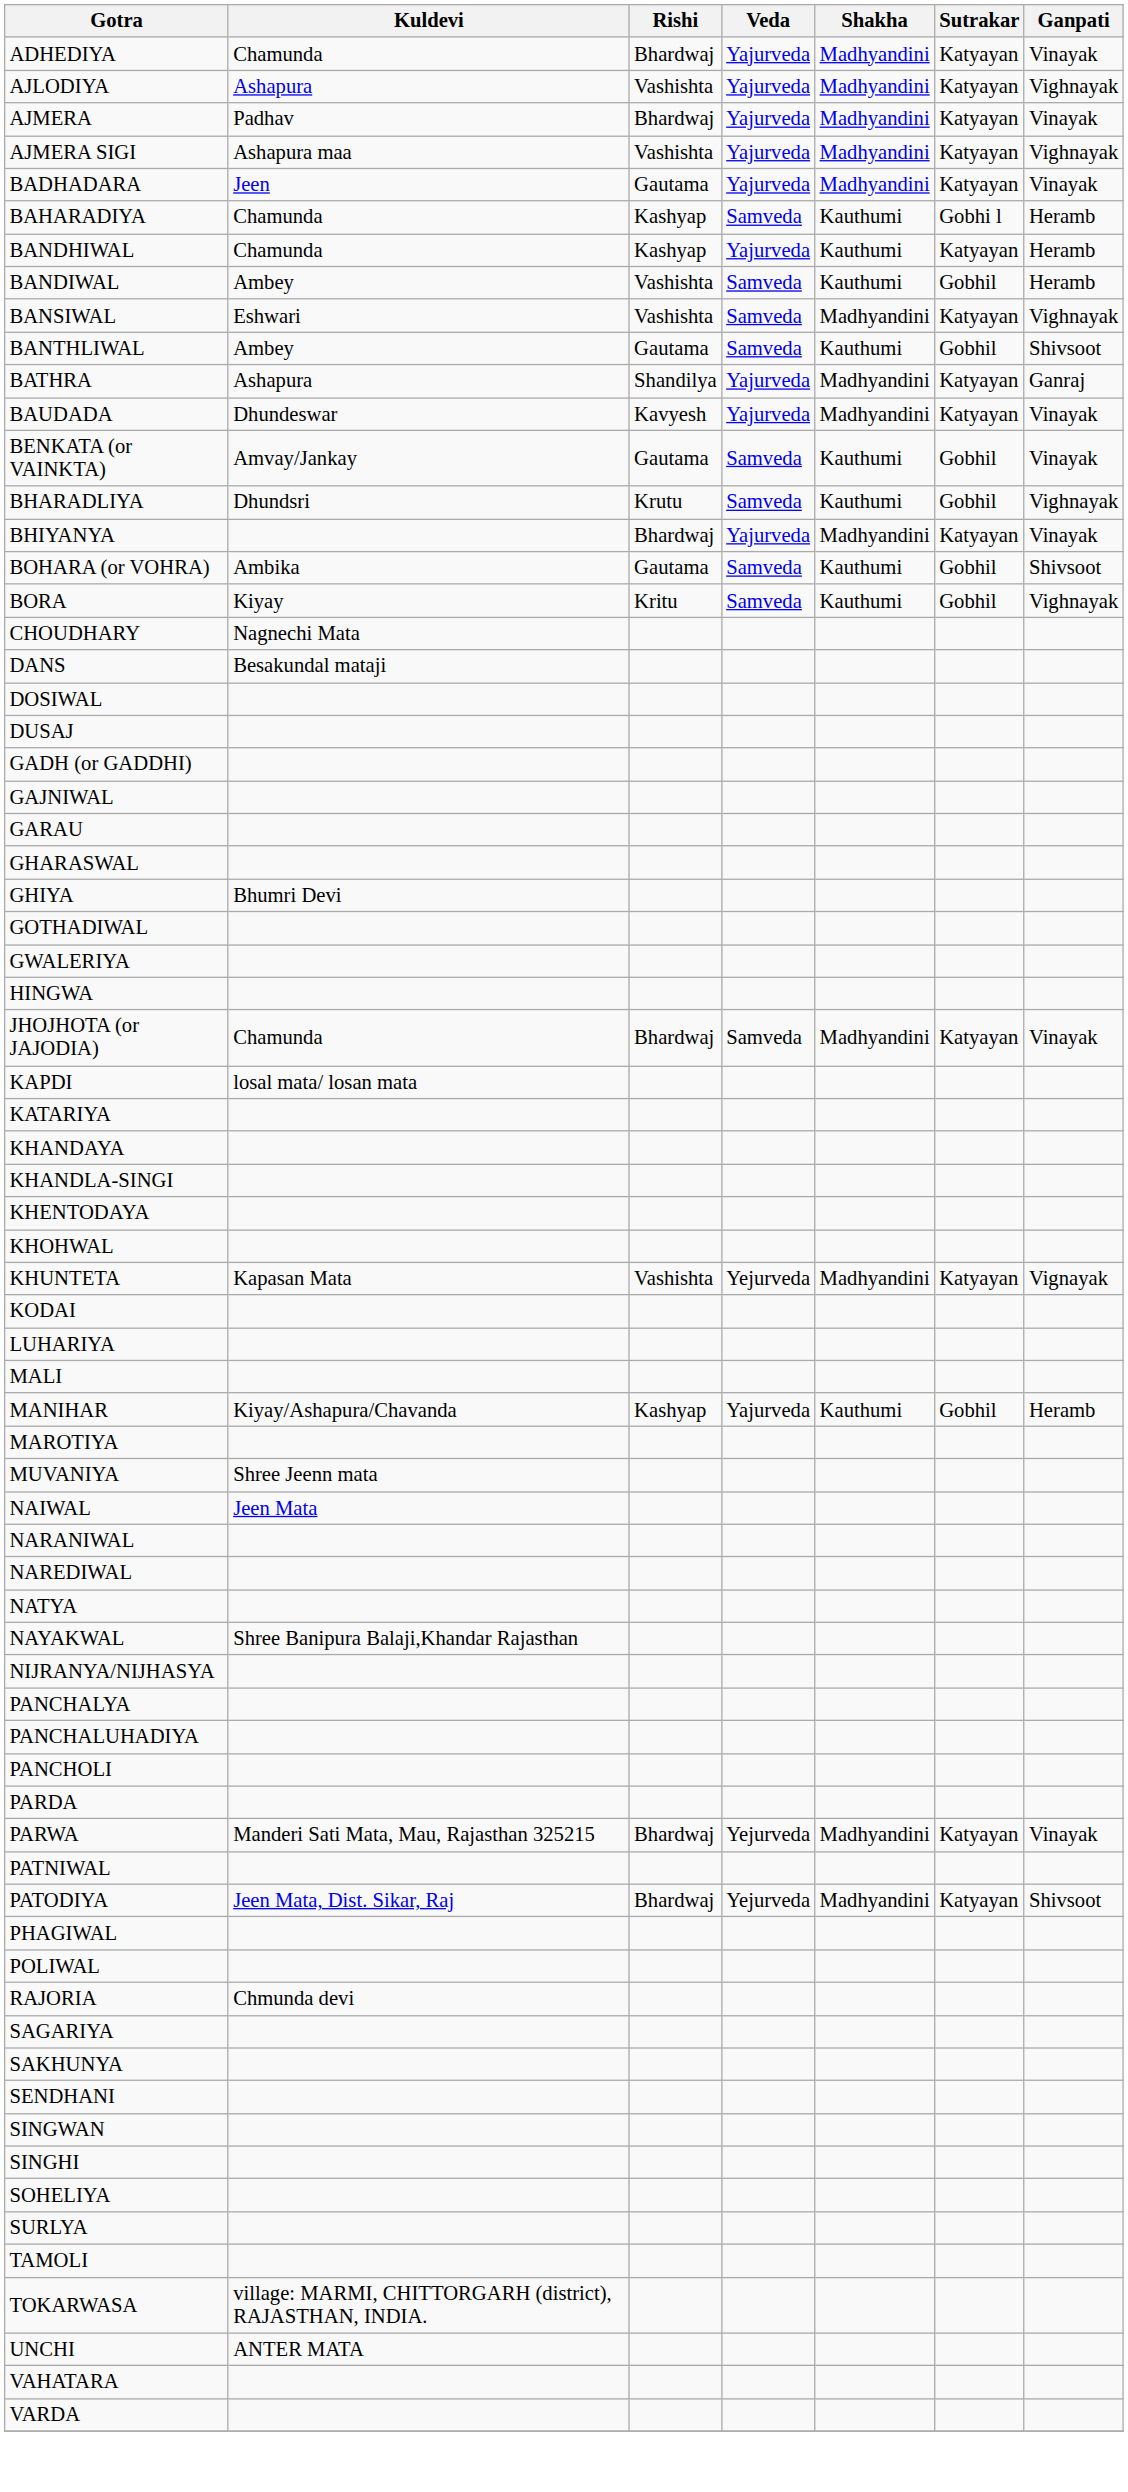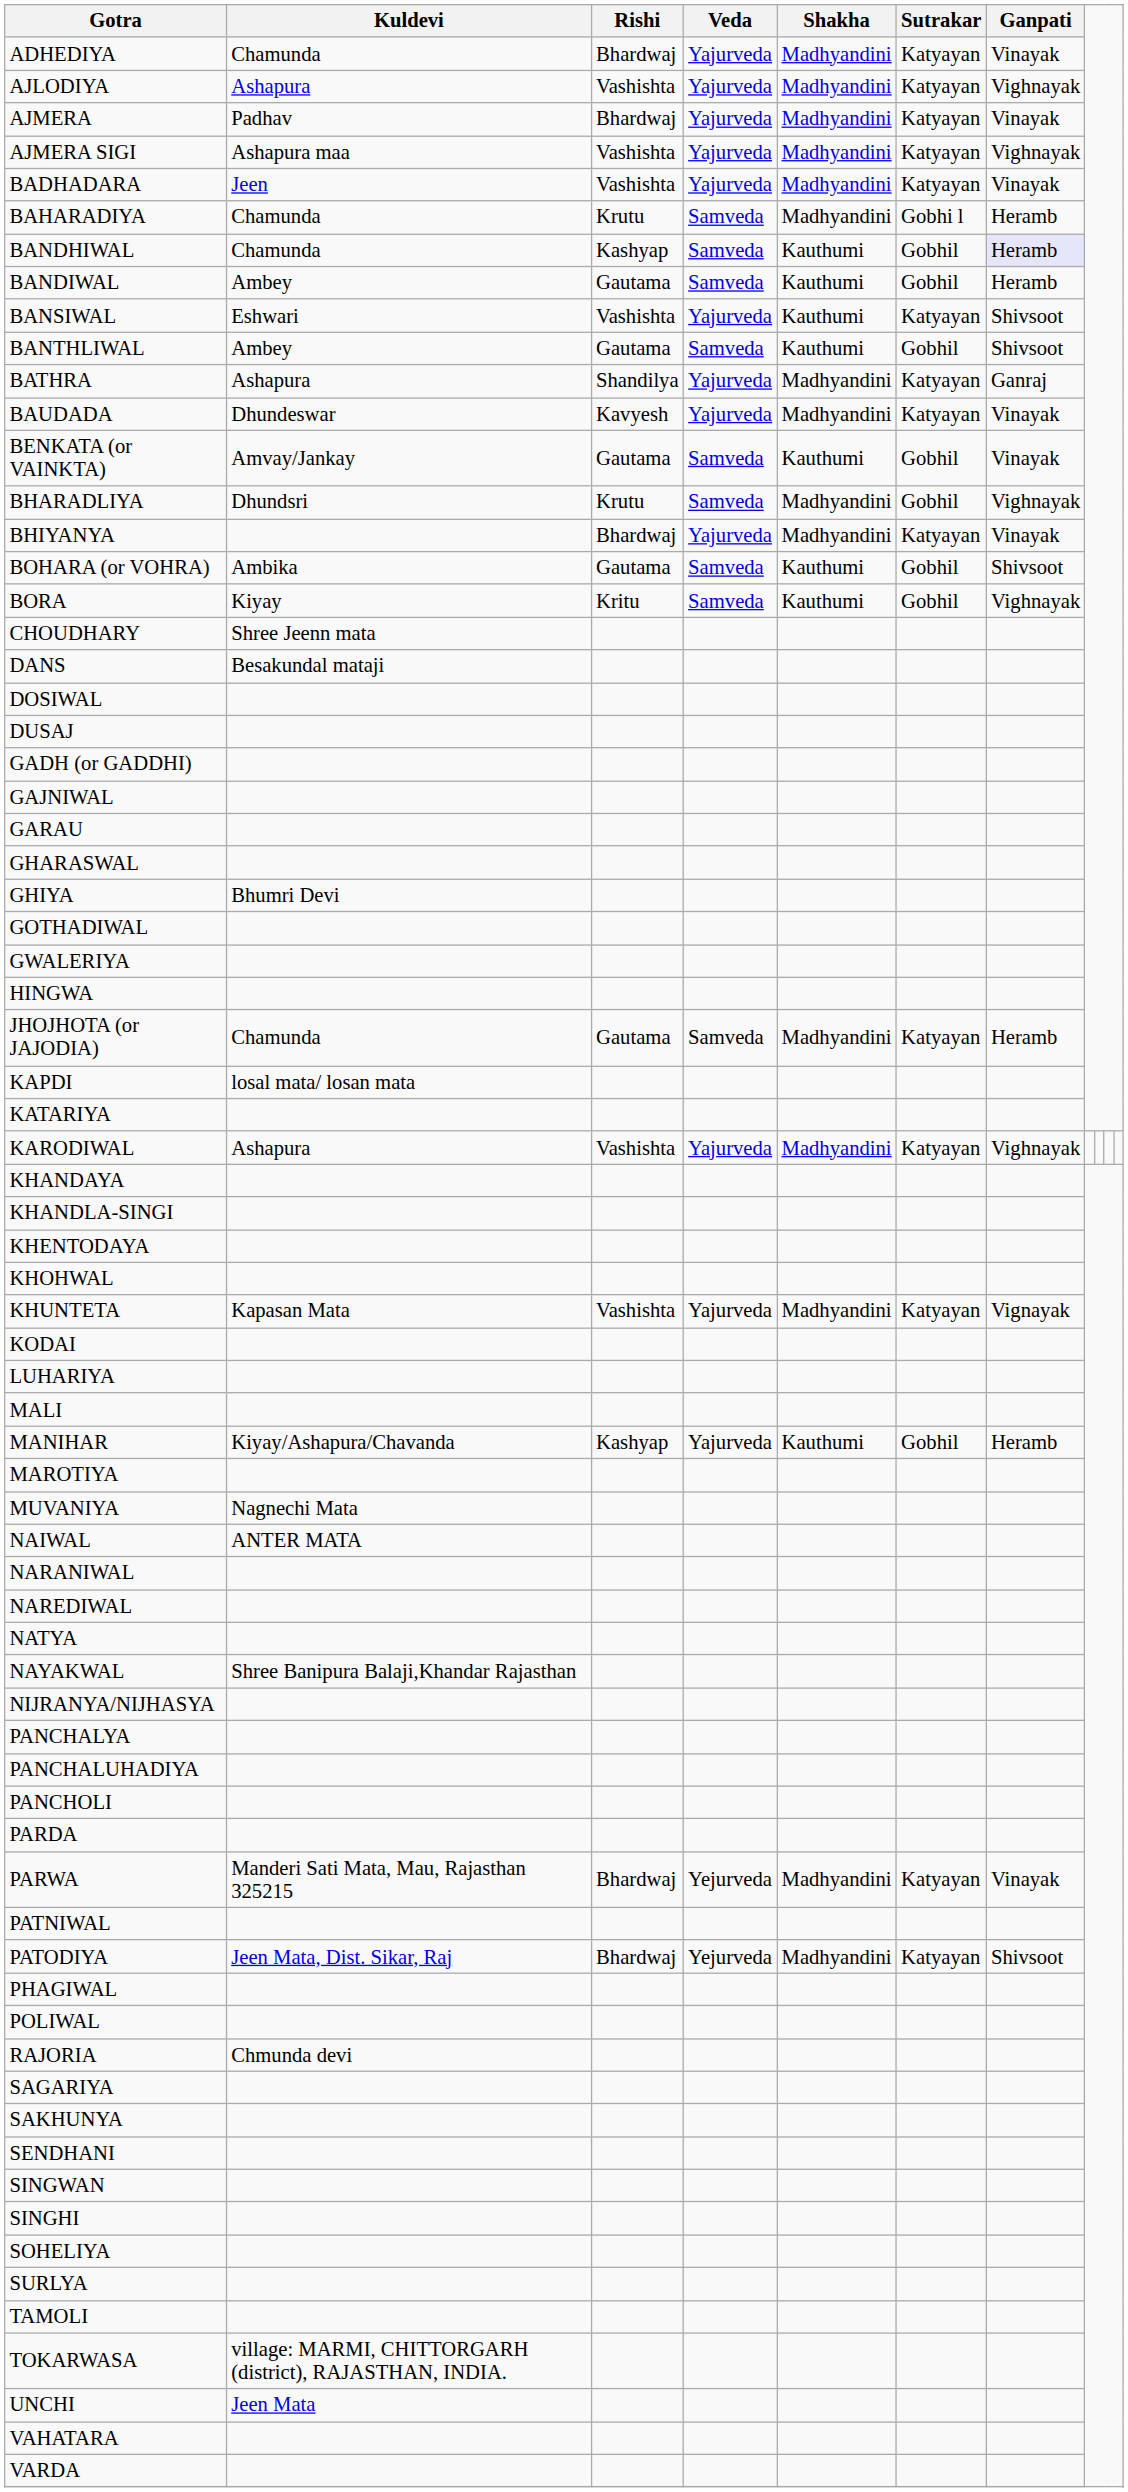BADHADARA | Rishi: Gautama -> Vashishta
BAHARADIYA | Rishi: Kashyap -> Krutu
BAHARADIYA | Shakha: Kauthumi -> Madhyandini
BANDHIWAL | Veda: Yajurveda -> Samveda
BANDHIWAL | Sutrakar: Katyayan -> Gobhil
BANDHIWAL | Ganpati: no background -> lavender background
BANDIWAL | Rishi: Vashishta -> Gautama
BANSIWAL | Veda: Samveda -> Yajurveda
BANSIWAL | Shakha: Madhyandini -> Kauthumi
BANSIWAL | Ganpati: Vighnayak -> Shivsoot
BHARADLIYA | Shakha: Kauthumi -> Madhyandini
CHOUDHARY | Kuldevi: Nagnechi Mata -> Shree Jeenn mata
JHOJHOTA (or JAJODIA) | Rishi: Bhardwaj -> Gautama
JHOJHOTA (or JAJODIA) | Ganpati: Vinayak -> Heramb
+ row: KARODIWAL | Ashapura | Vashishta | Yajurveda | Madhyandini | Katyayan | Vighnayak
KHUNTETA | Veda: Yejurveda -> Yajurveda
MUVANIYA | Kuldevi: Shree Jeenn mata -> Nagnechi Mata
NAIWAL | Kuldevi: Jeen Mata -> ANTER MATA
UNCHI | Kuldevi: ANTER MATA -> Jeen Mata
